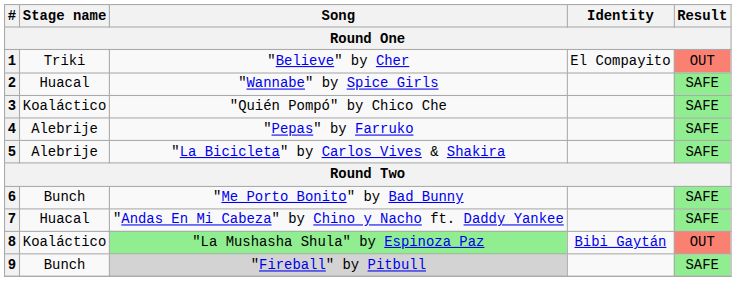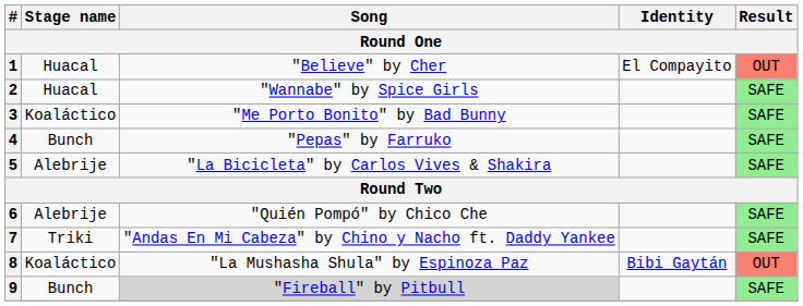1 | Stage name: Triki -> Huacal
3 | Song: "Quién Pompó" by Chico Che -> "Me Porto Bonito" by Bad Bunny
4 | Stage name: Alebrije -> Bunch
6 | Stage name: Bunch -> Alebrije
6 | Song: "Me Porto Bonito" by Bad Bunny -> "Quién Pompó" by Chico Che
7 | Stage name: Huacal -> Triki
8 | Song: lightgreen background -> no background
